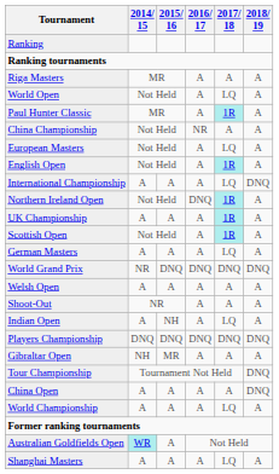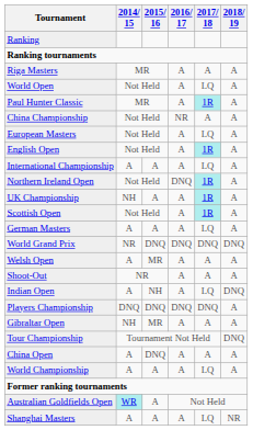International Championship | 2018/ 19: DNQ -> A
UK Championship | 2014/ 15: A -> NH
Welsh Open | 2015/ 16: A -> MR
Indian Open | 2018/ 19: A -> DNQ
Players Championship | 2018/ 19: DNQ -> A
China Open | 2015/ 16: A -> DNQ
China Open | 2018/ 19: DNQ -> A
Shanghai Masters | 2018/ 19: A -> NR
